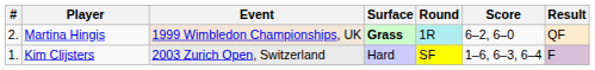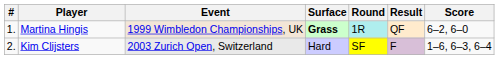columns swapped: Score <-> Result
Martina Hingis | #: 2. -> 1.
Kim Clijsters | #: 1. -> 2.
